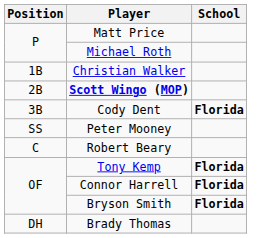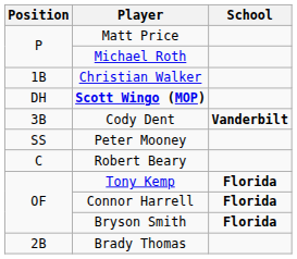Scott Wingo (MOP) | Position: 2B -> DH
Cody Dent | School: Florida -> Vanderbilt
Brady Thomas | Position: DH -> 2B
